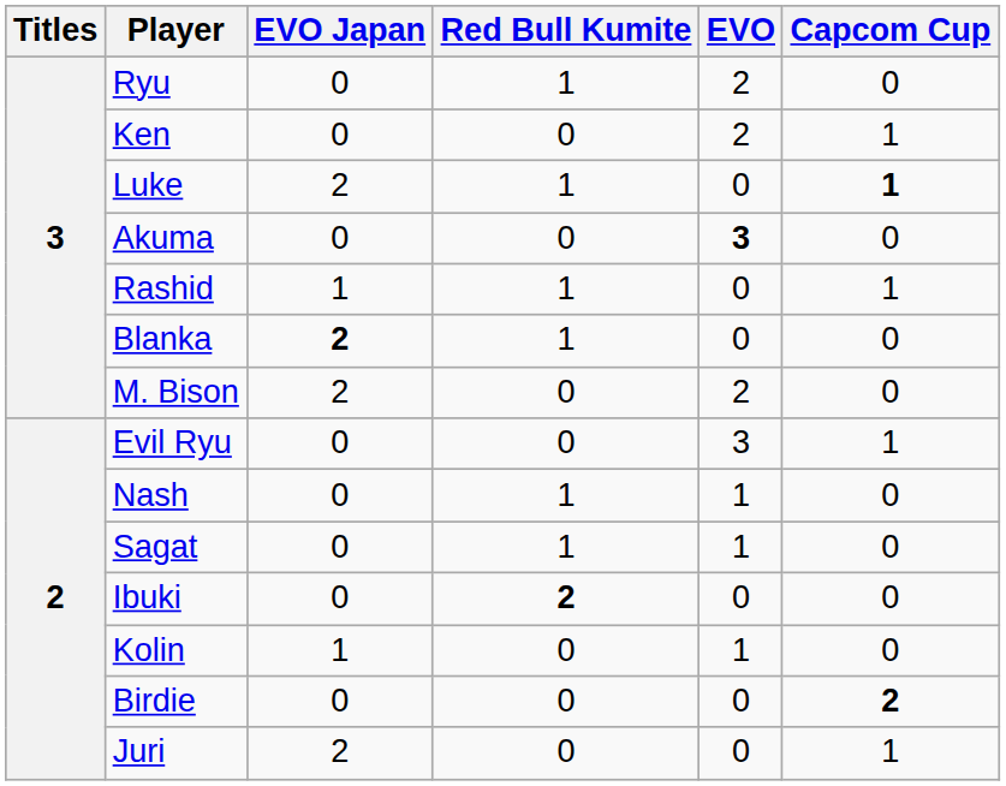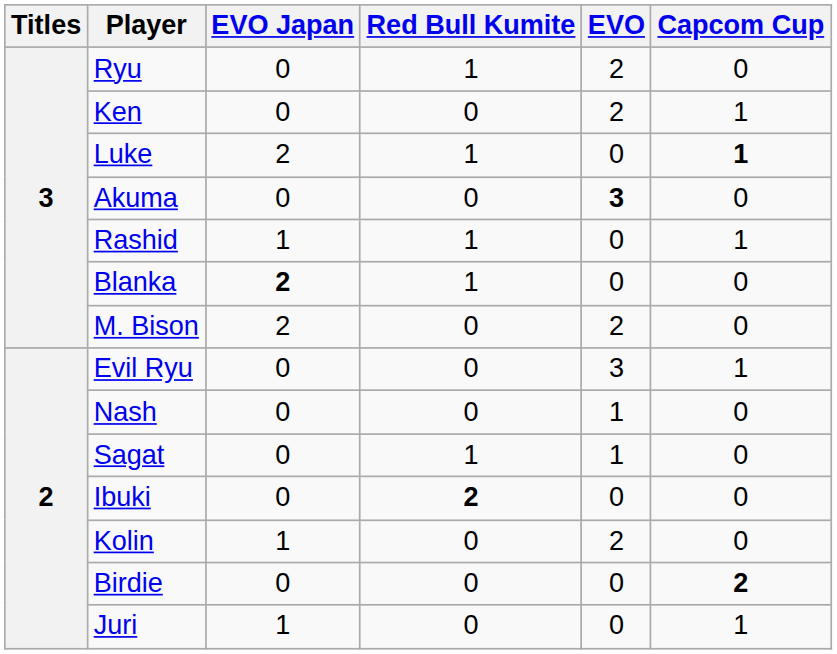Nash | Red Bull Kumite: 1 -> 0
Kolin | EVO: 1 -> 2
Juri | EVO Japan: 2 -> 1
